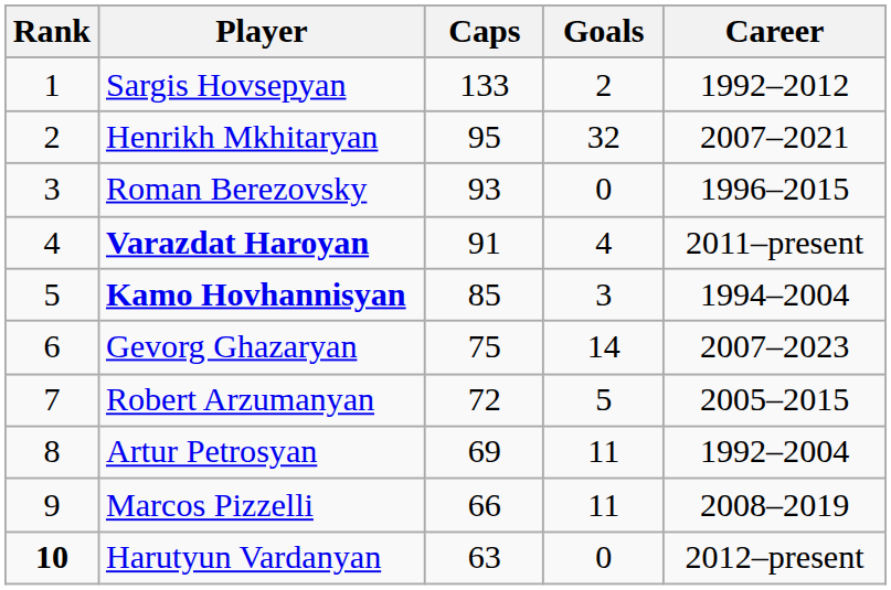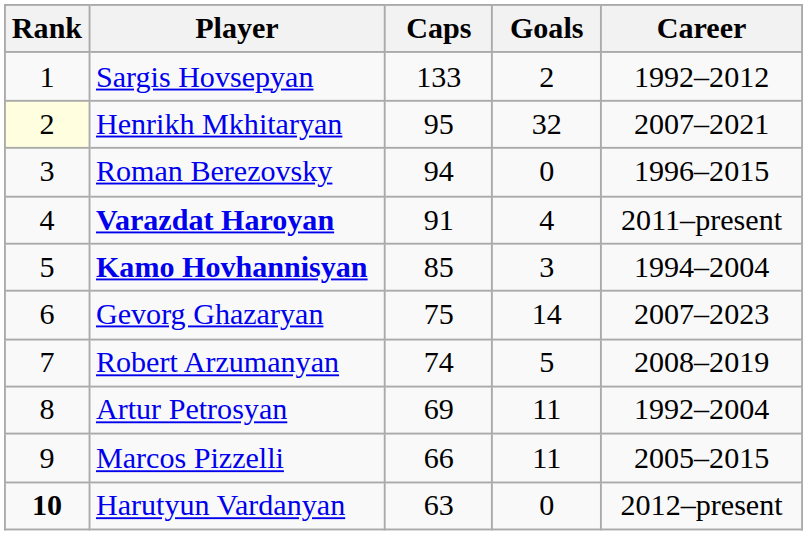Henrikh Mkhitaryan | Rank: no background -> lightyellow background
Roman Berezovsky | Caps: 93 -> 94
Robert Arzumanyan | Caps: 72 -> 74
Robert Arzumanyan | Career: 2005–2015 -> 2008–2019
Marcos Pizzelli | Career: 2008–2019 -> 2005–2015
